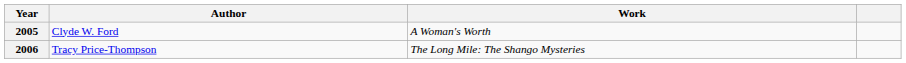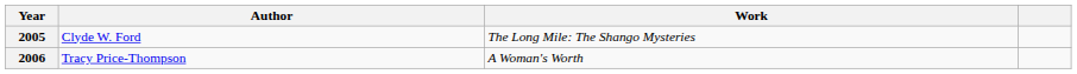2005 | Work: A Woman's Worth -> The Long Mile: The Shango Mysteries
2006 | Work: The Long Mile: The Shango Mysteries -> A Woman's Worth
